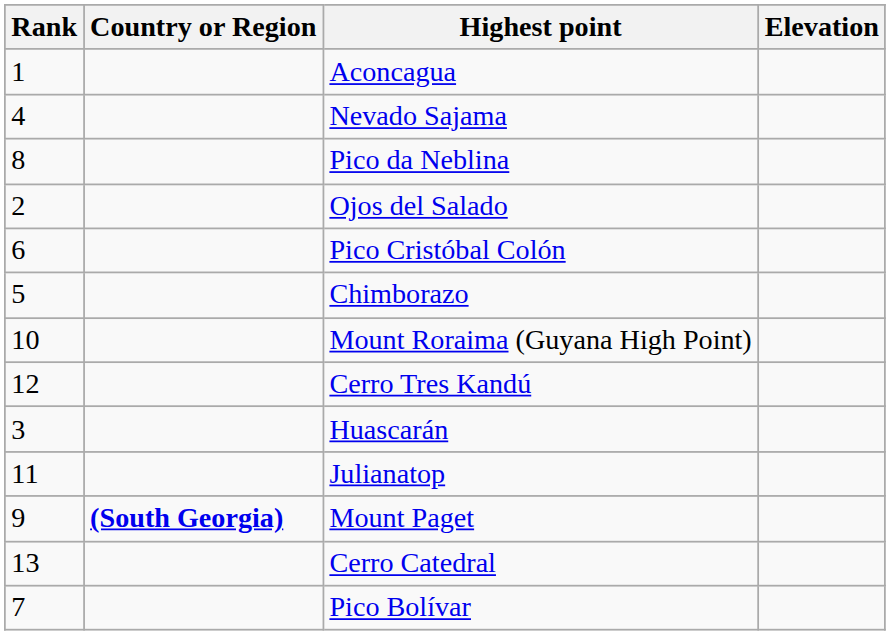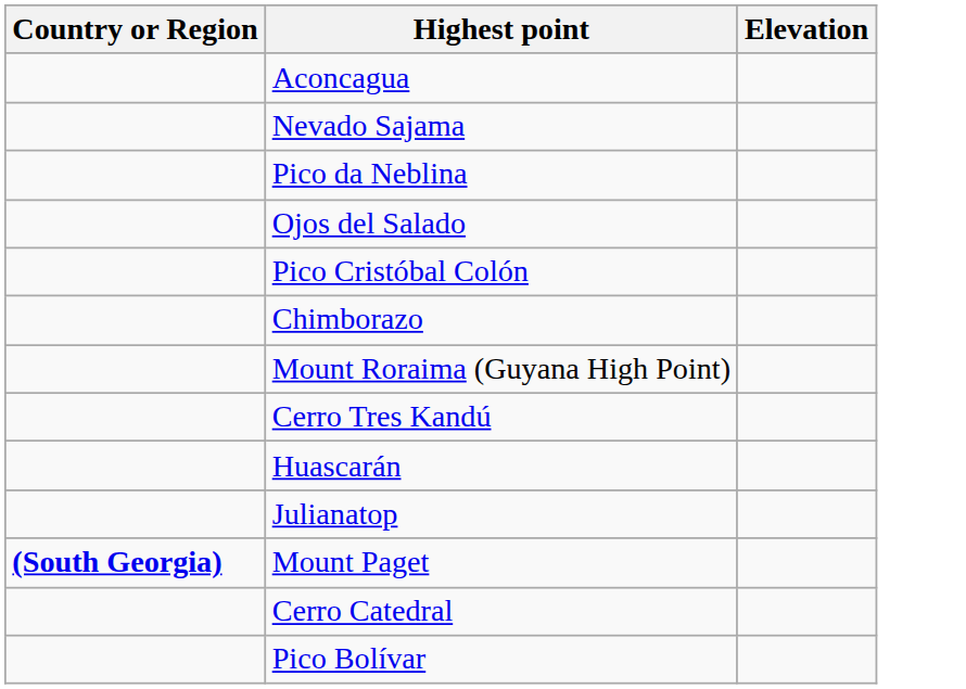- column: Rank | 1 | 4 | 8 | 2 | 6 | 5 | 10 | 12 | 3 | 11 | 9 | 13 | 7
